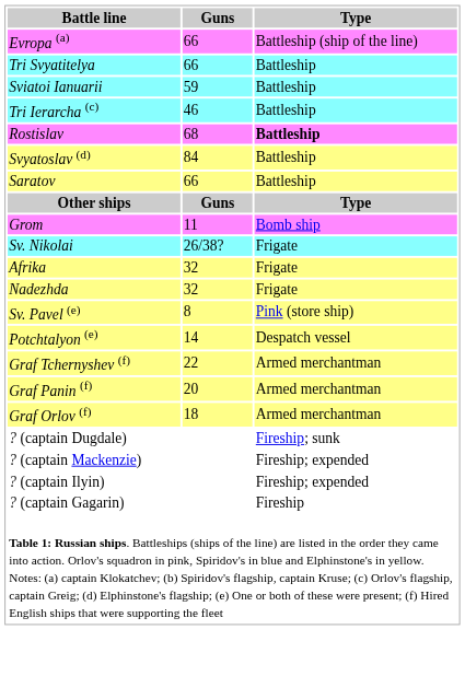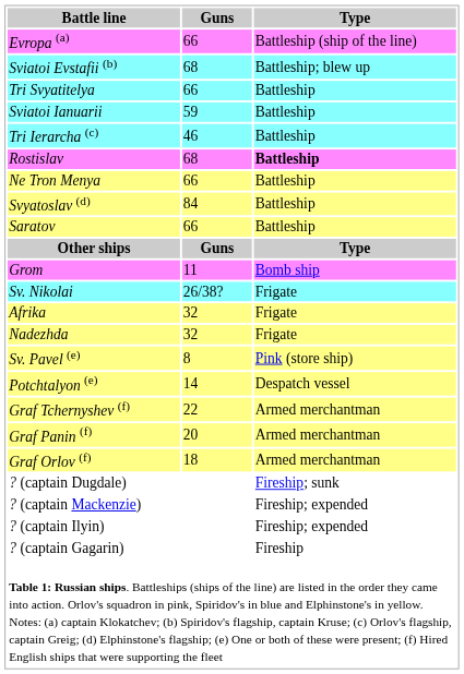+ row: Sviatoi Evstafii (b) | 68 | Battleship; blew up
+ row: Ne Tron Menya | 66 | Battleship
